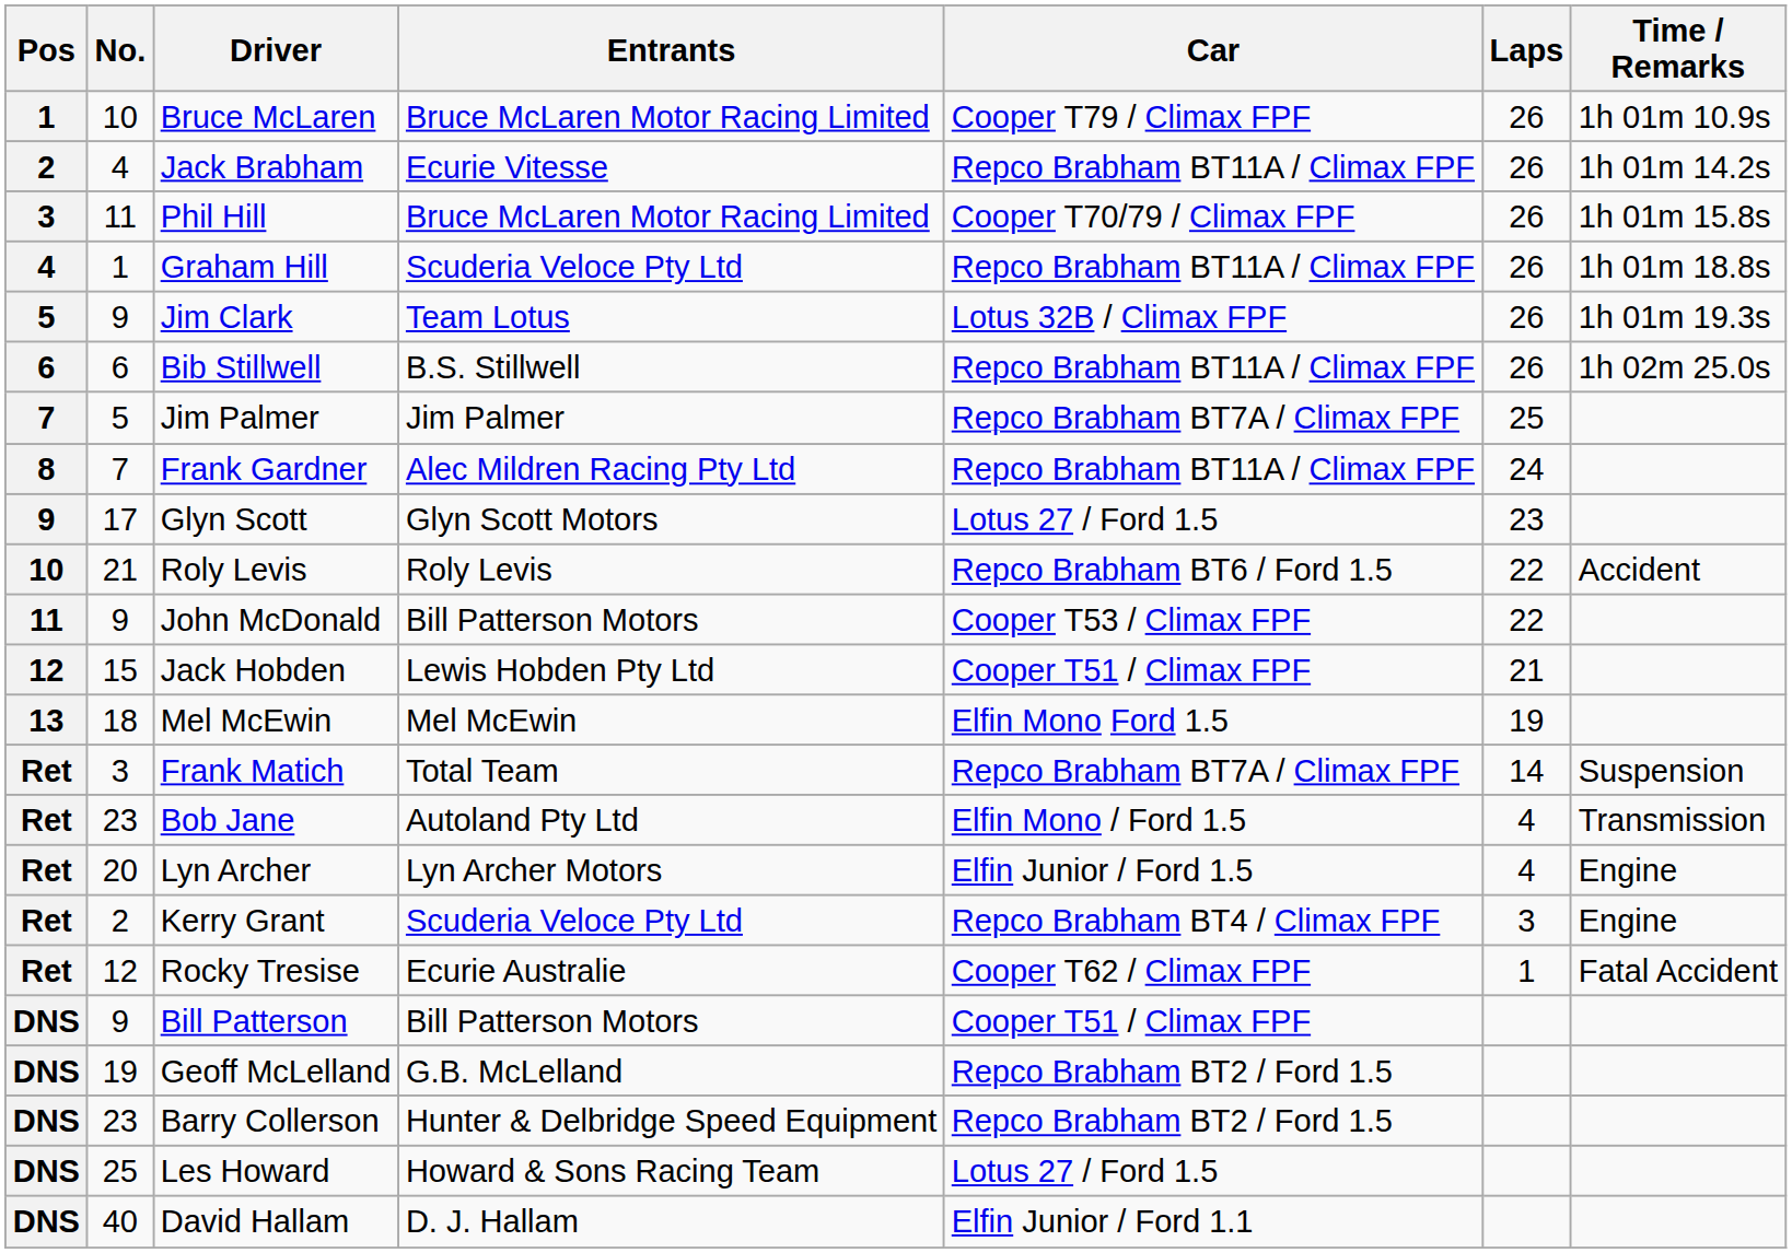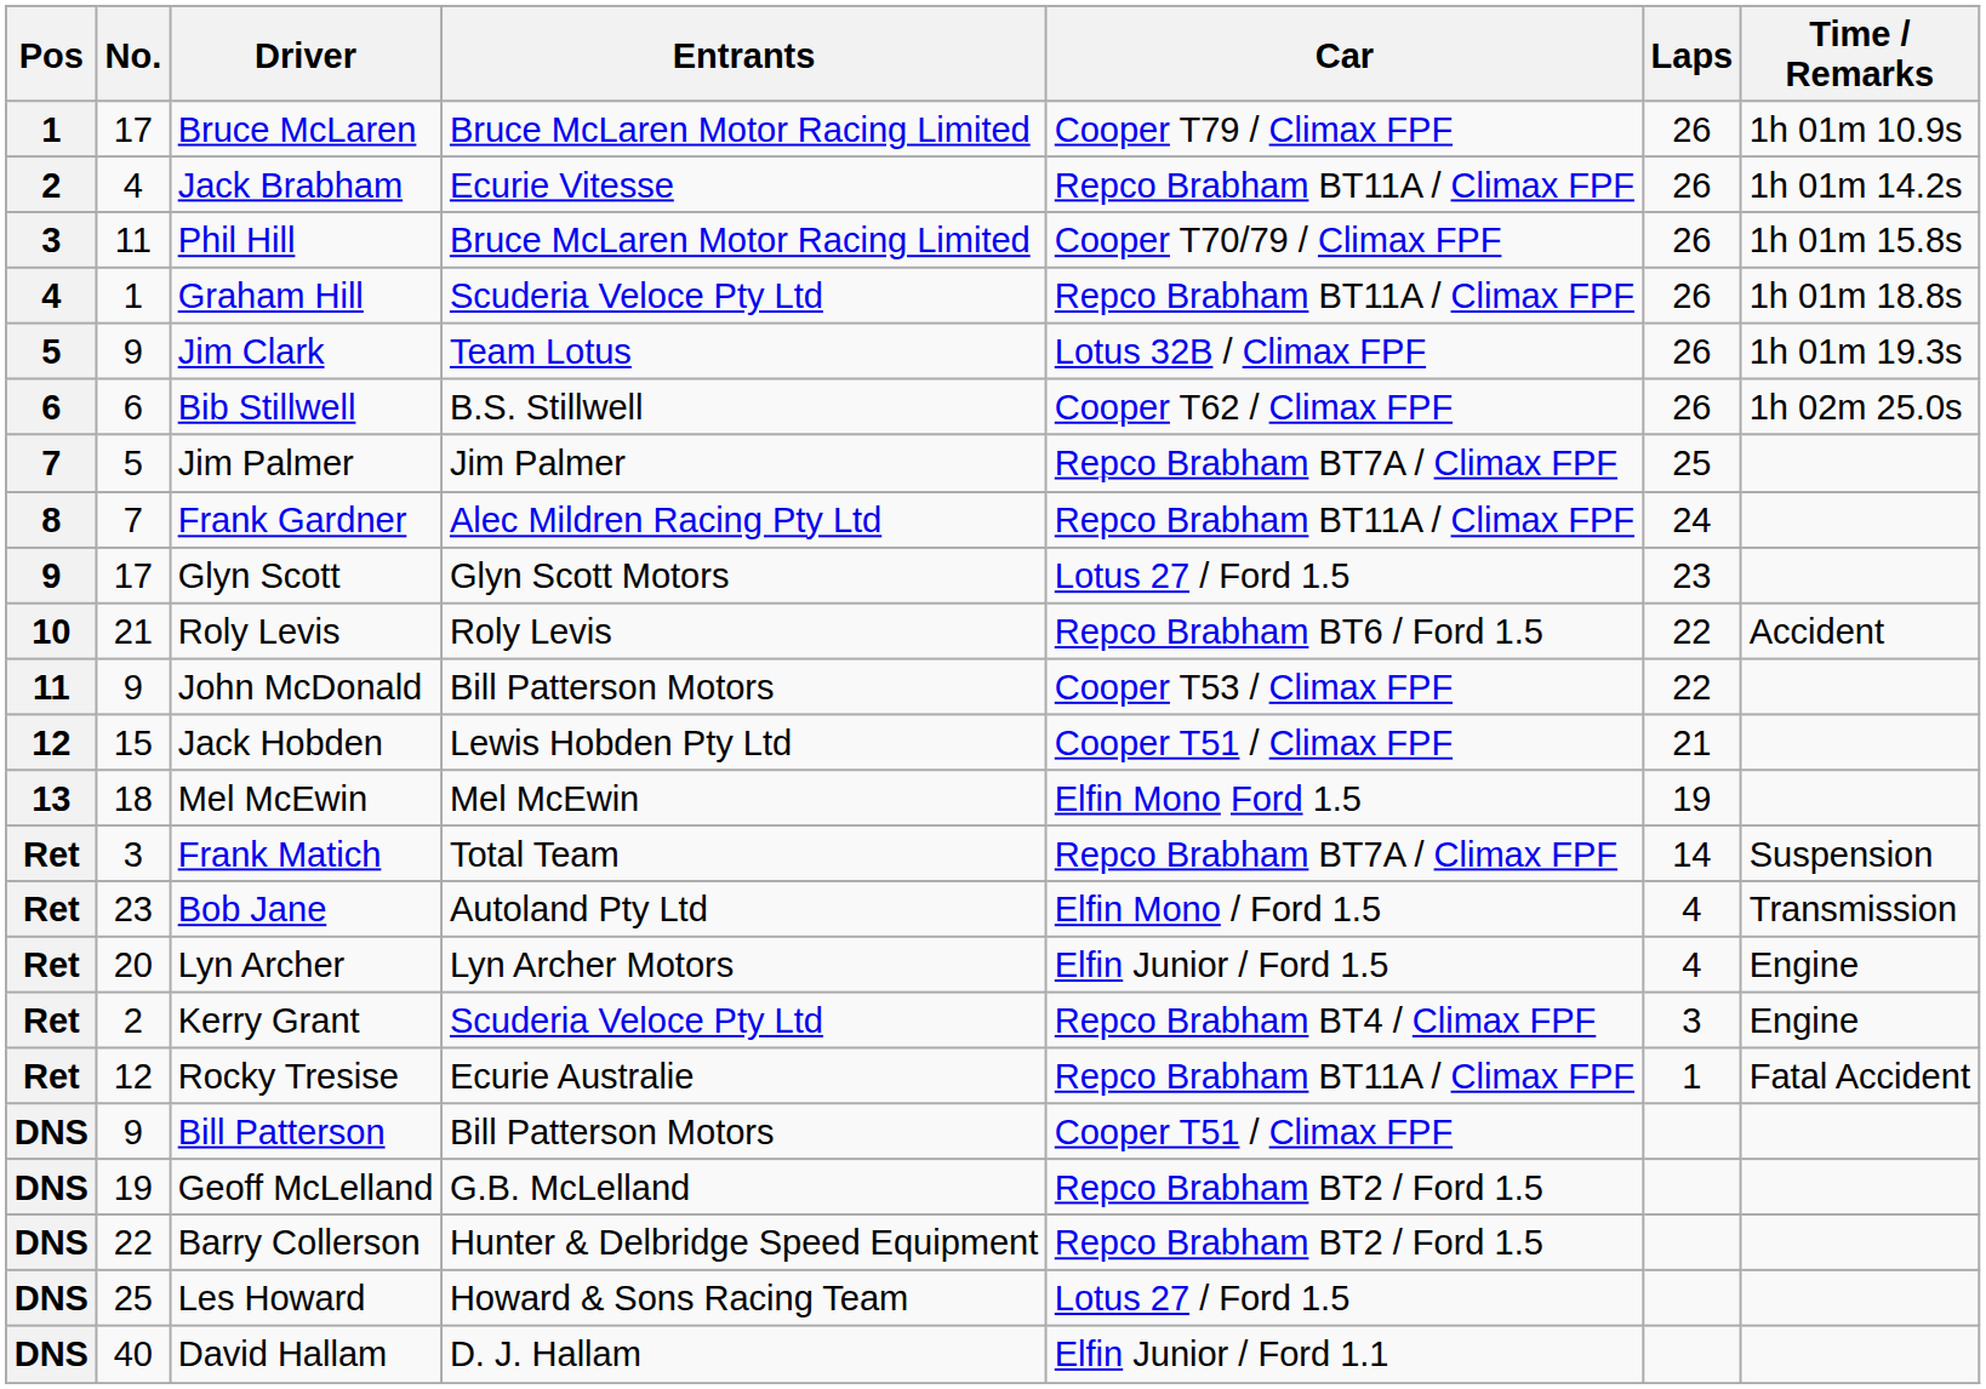Bruce McLaren | No.: 10 -> 17
Bib Stillwell | Car: Repco Brabham BT11A / Climax FPF -> Cooper T62 / Climax FPF
Rocky Tresise | Car: Cooper T62 / Climax FPF -> Repco Brabham BT11A / Climax FPF
Barry Collerson | No.: 23 -> 22
